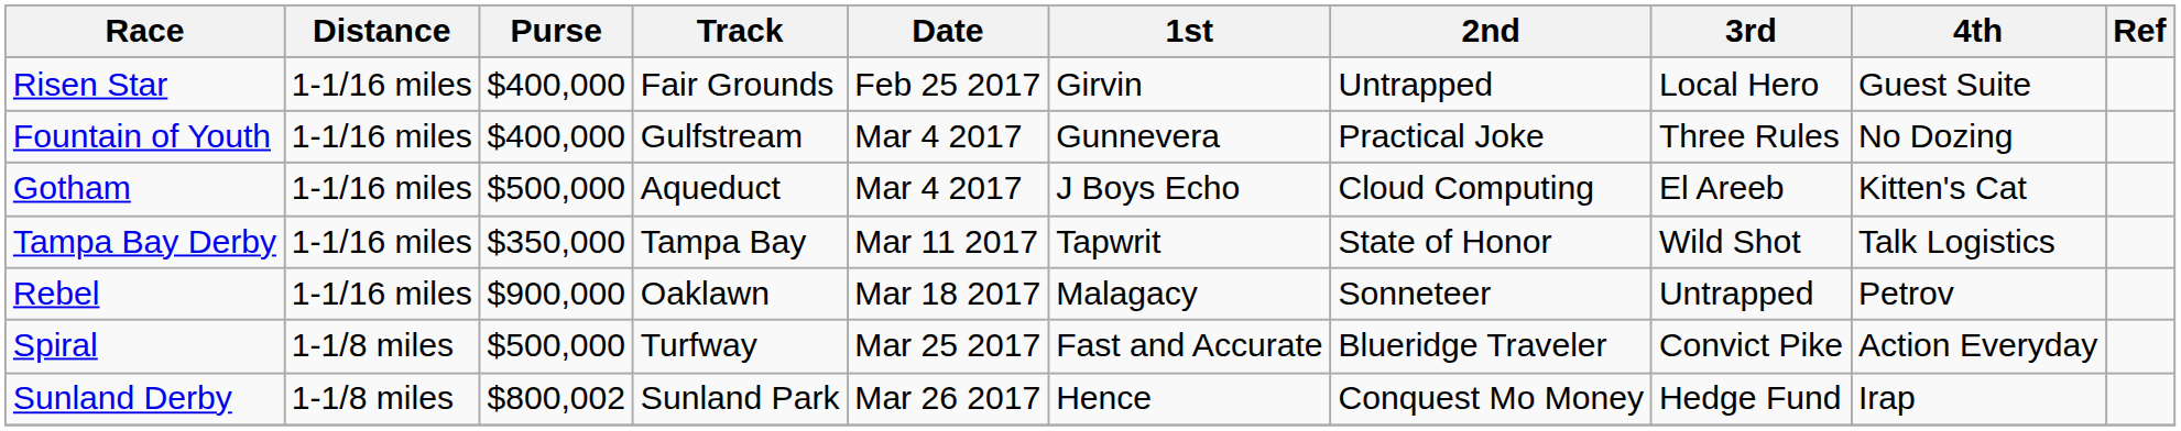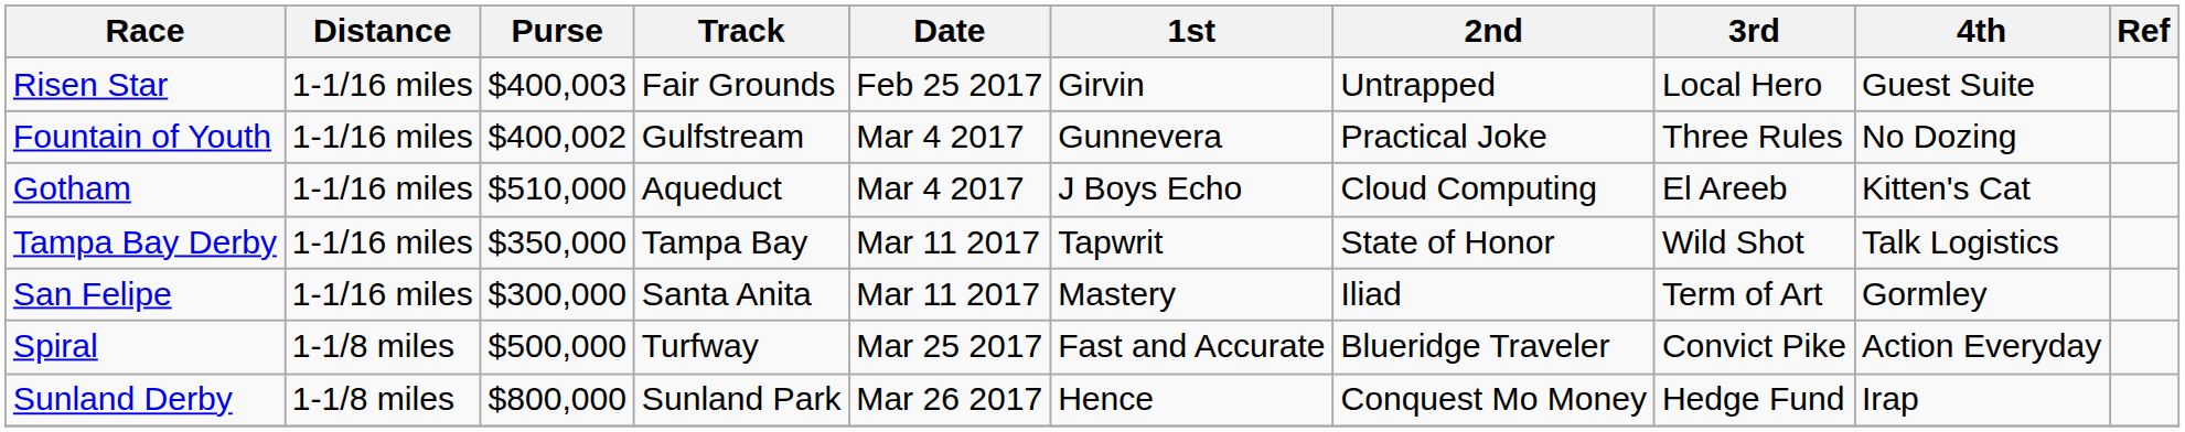Risen Star | Purse: $400,000 -> $400,003
Fountain of Youth | Purse: $400,000 -> $400,002
Gotham | Purse: $500,000 -> $510,000
+ row: San Felipe | 1-1/16 miles | $300,000 | Santa Anita | Mar 11 2017 | Mastery | Iliad | Term of Art | Gormley
- row: Rebel | 1-1/16 miles | $900,000 | Oaklawn | Mar 18 2017 | Malagacy | Sonneteer | Untrapped | Petrov
Sunland Derby | Purse: $800,002 -> $800,000
